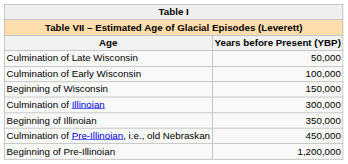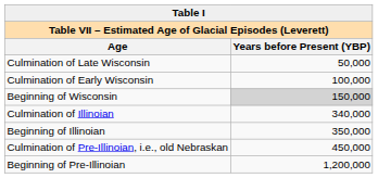Beginning of Wisconsin | Years before Present (YBP): no background -> lightgrey background
Culmination of Illinoian | Years before Present (YBP): 300,000 -> 340,000
